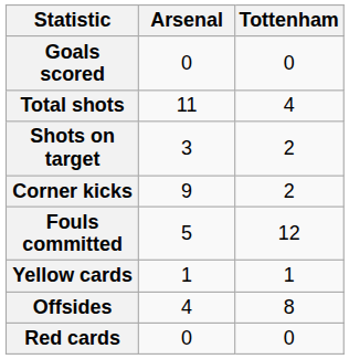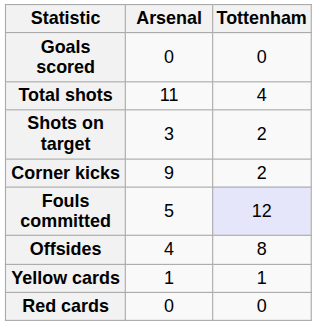Fouls committed | Tottenham: no background -> lavender background
rows swapped: Offsides <-> Yellow cards
